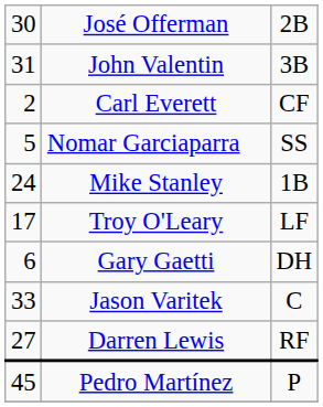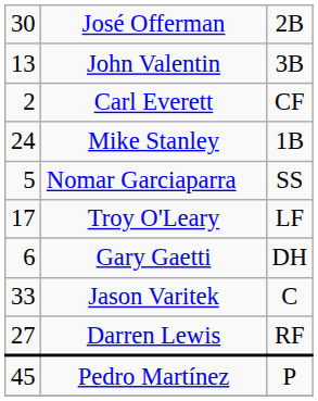John Valentin | column 1: 31 -> 13
rows swapped: Nomar Garciaparra <-> Mike Stanley
